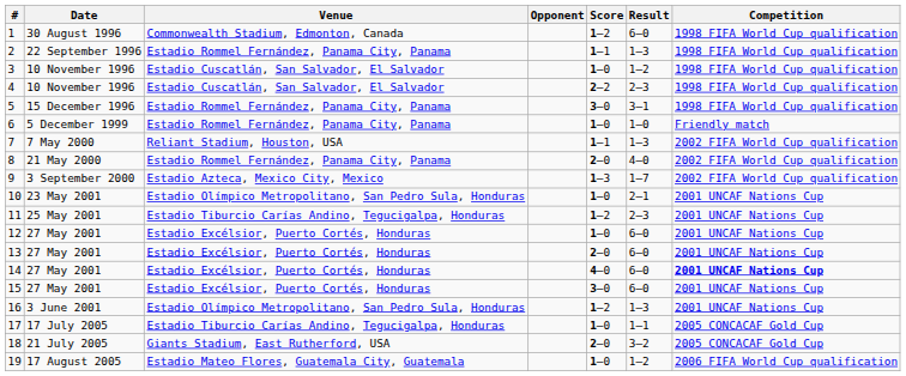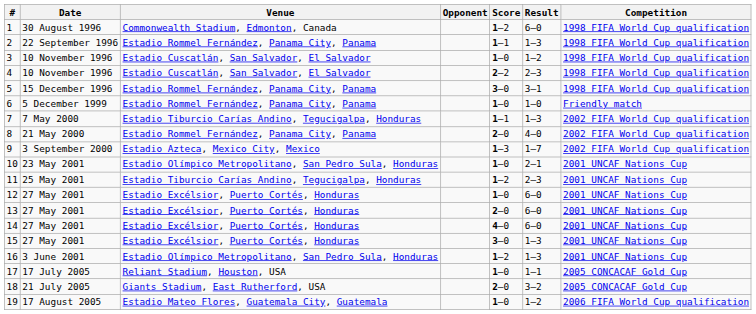7 | Venue: Reliant Stadium, Houston, USA -> Estadio Tiburcio Carías Andino, Tegucigalpa, Honduras
14 | Competition: bold -> normal
15 | Result: 6–0 -> 1–3
17 | Venue: Estadio Tiburcio Carías Andino, Tegucigalpa, Honduras -> Reliant Stadium, Houston, USA
